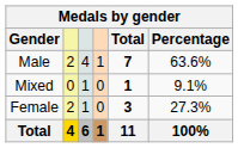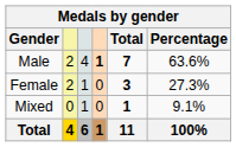Male | column 4: normal -> bold
rows swapped: Female <-> Mixed
